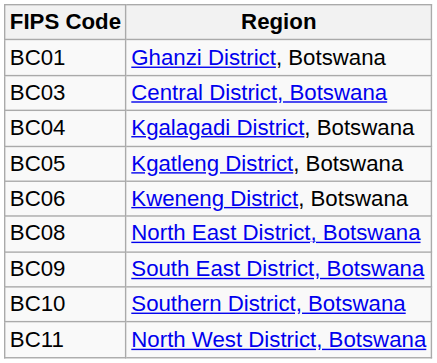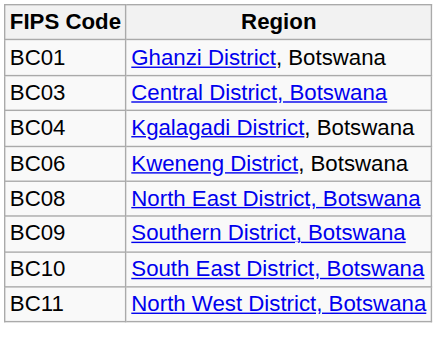- row: BC05 | Kgatleng District, Botswana
BC09 | Region: South East District, Botswana -> Southern District, Botswana
BC10 | Region: Southern District, Botswana -> South East District, Botswana
